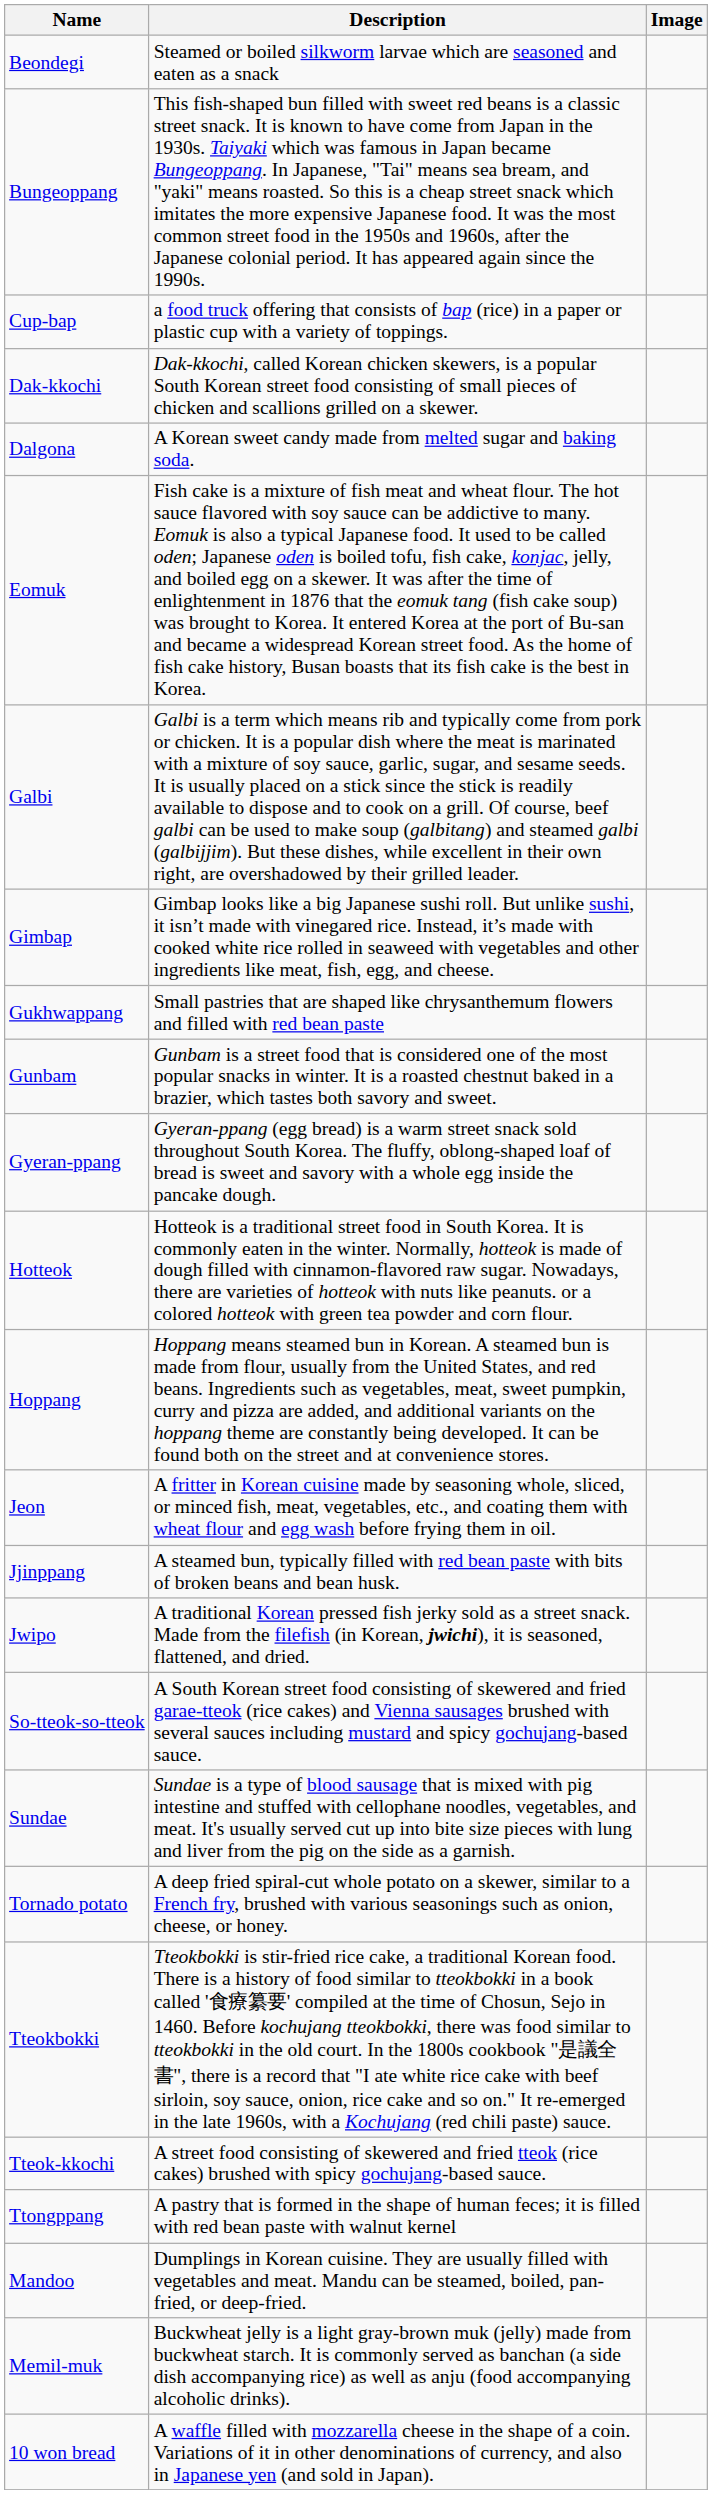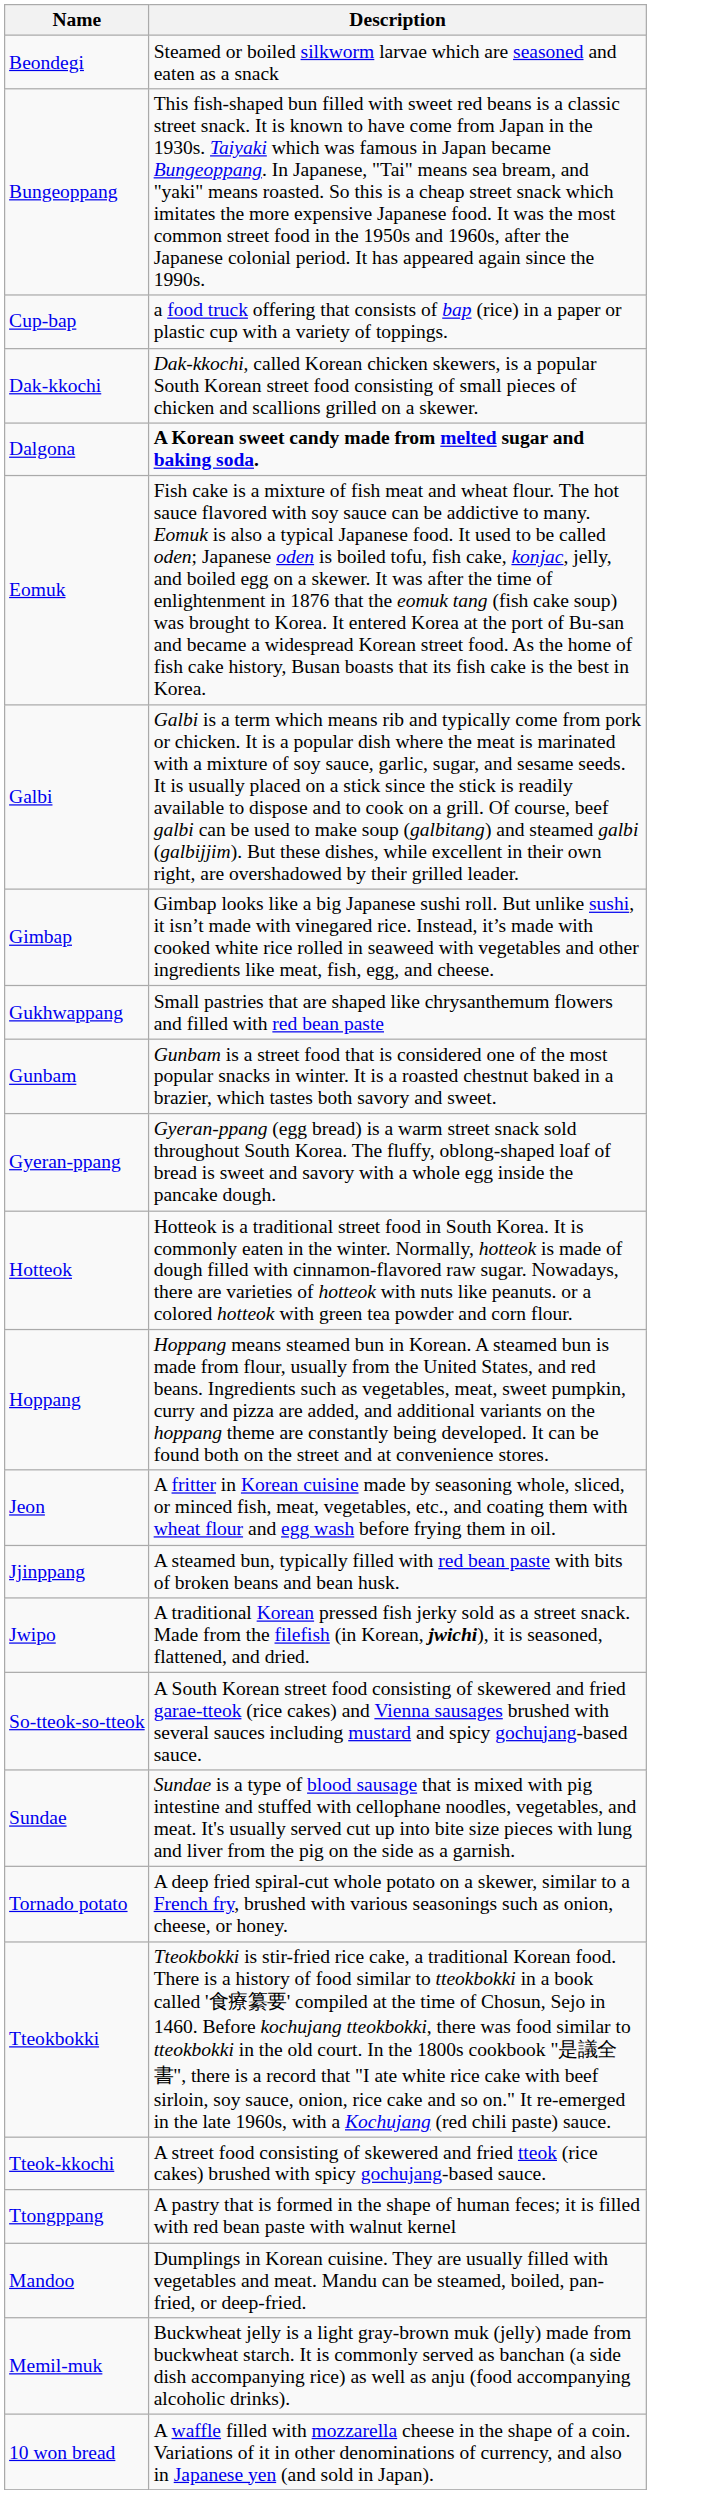- column: Image
Dalgona | Description: normal -> bold
